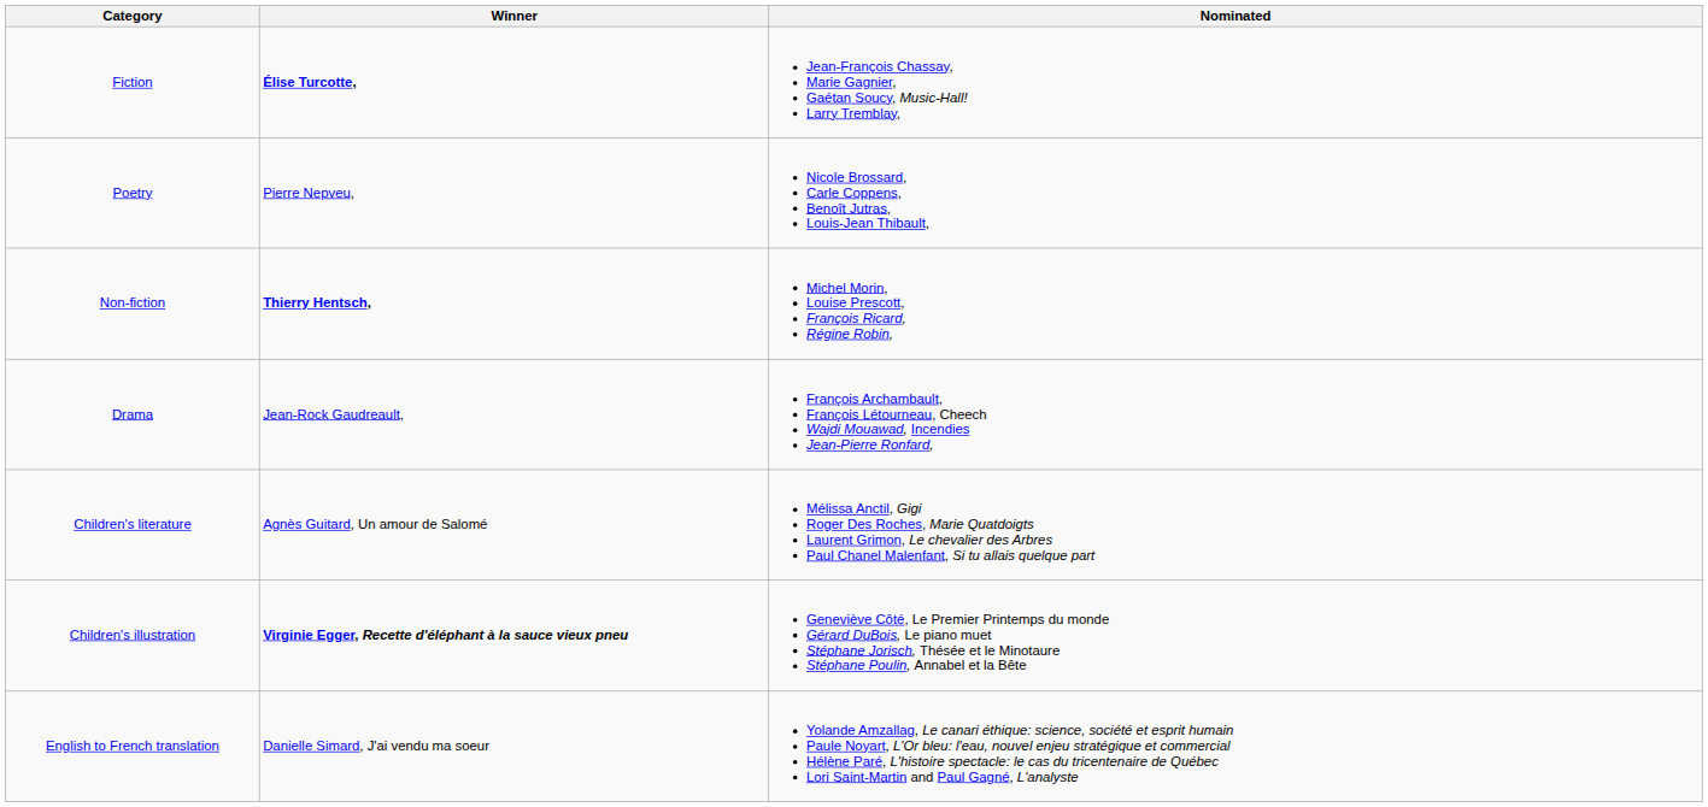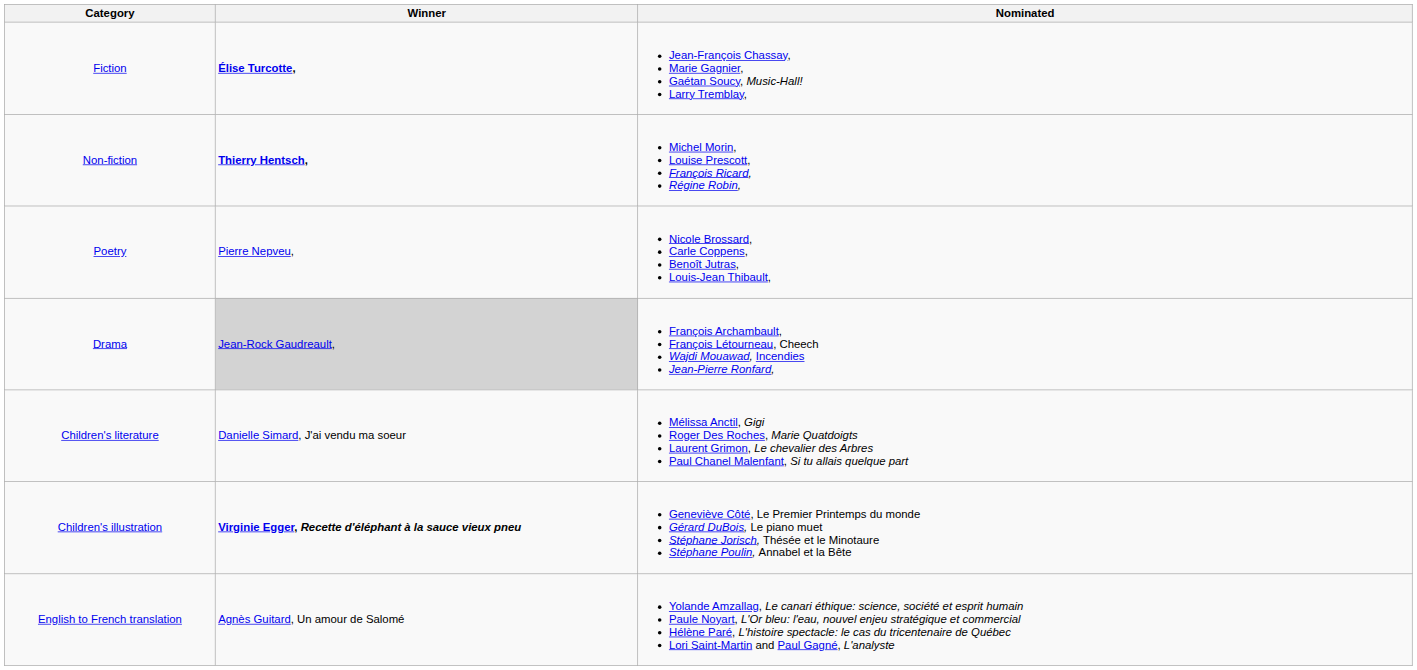rows swapped: Non-fiction <-> Poetry
Drama | Winner: no background -> lightgrey background
Children's literature | Winner: Agnès Guitard, Un amour de Salomé -> Danielle Simard, J'ai vendu ma soeur
English to French translation | Winner: Danielle Simard, J'ai vendu ma soeur -> Agnès Guitard, Un amour de Salomé
